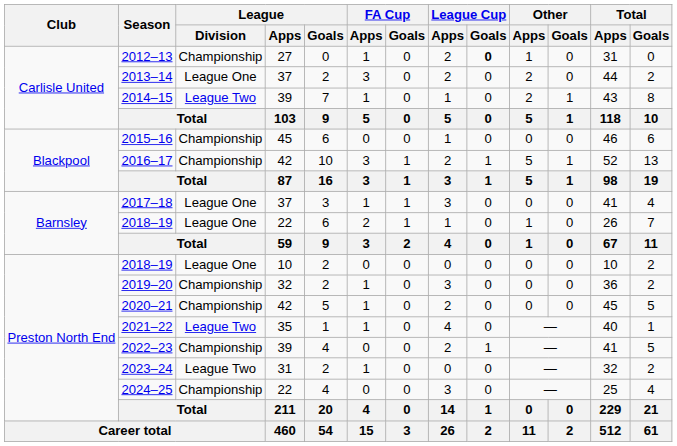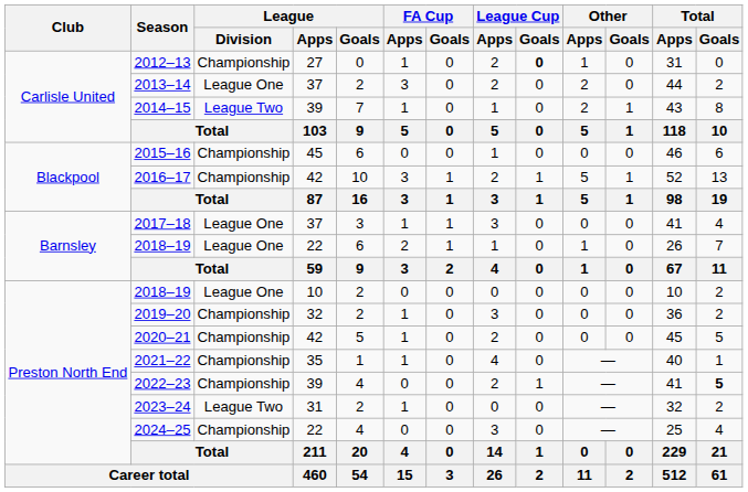2021–22 | League / Division: League Two -> Championship
2022–23 | Total / Goals: normal -> bold
